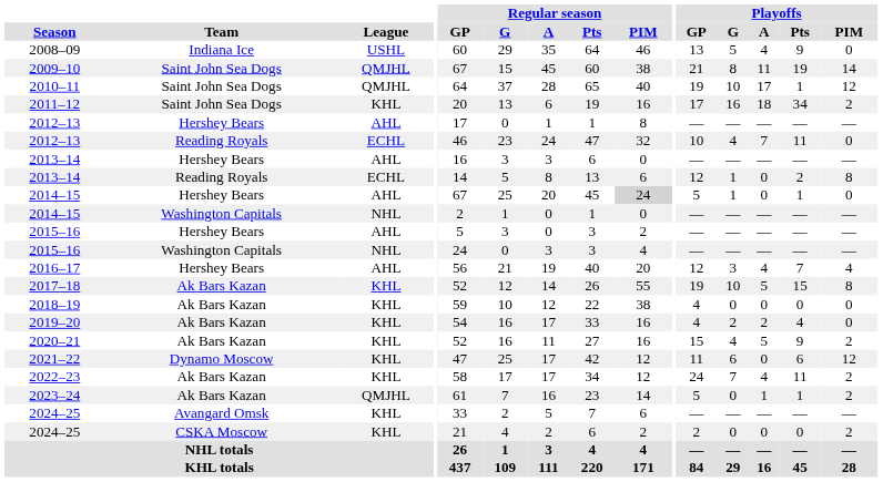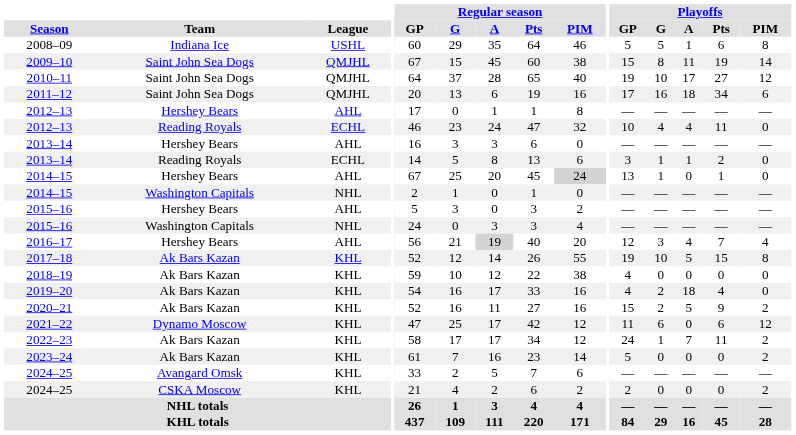2008–09 | Playoffs / GP: 13 -> 5
2008–09 | Playoffs / A: 4 -> 1
2008–09 | Playoffs / Pts: 9 -> 6
2008–09 | Playoffs / PIM: 0 -> 8
2009–10 | Playoffs / GP: 21 -> 15
2010–11 | Playoffs / Pts: 1 -> 27
2011–12 | League: KHL -> QMJHL
2011–12 | Playoffs / PIM: 2 -> 6
2012–13 / Reading Royals | Playoffs / A: 7 -> 4
2013–14 / Reading Royals | Playoffs / GP: 12 -> 3
2013–14 / Reading Royals | Playoffs / A: 0 -> 1
2013–14 / Reading Royals | Playoffs / PIM: 8 -> 0
2014–15 / Hershey Bears | Playoffs / GP: 5 -> 13
2016–17 | Regular season / A: no background -> lightgrey background
2019–20 | Playoffs / A: 2 -> 18
2020–21 | Playoffs / G: 4 -> 2
2022–23 | Playoffs / G: 7 -> 1
2022–23 | Playoffs / A: 4 -> 7
2023–24 | League: QMJHL -> KHL
2023–24 | Playoffs / A: 1 -> 0
2023–24 | Playoffs / Pts: 1 -> 0
